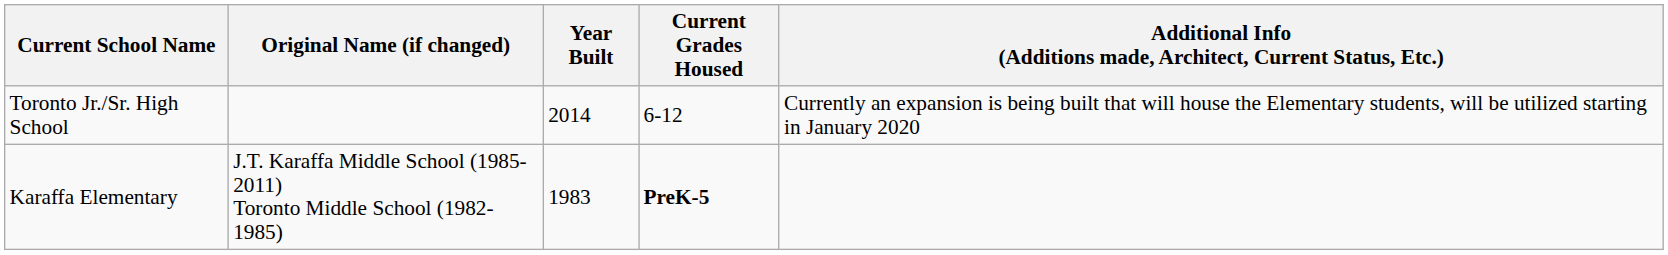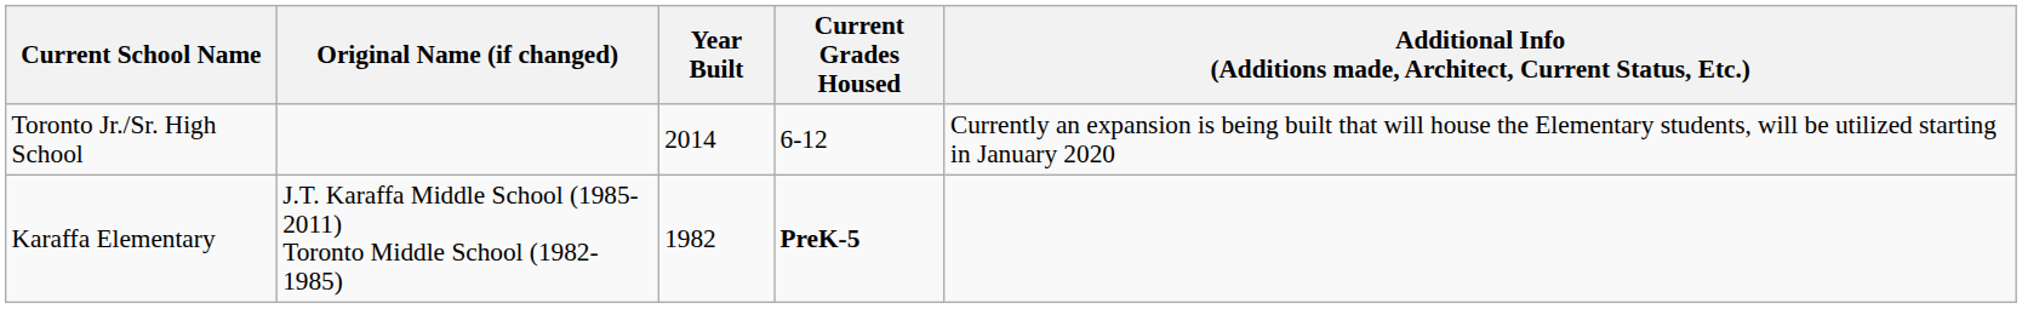Karaffa Elementary | Year Built: 1983 -> 1982
